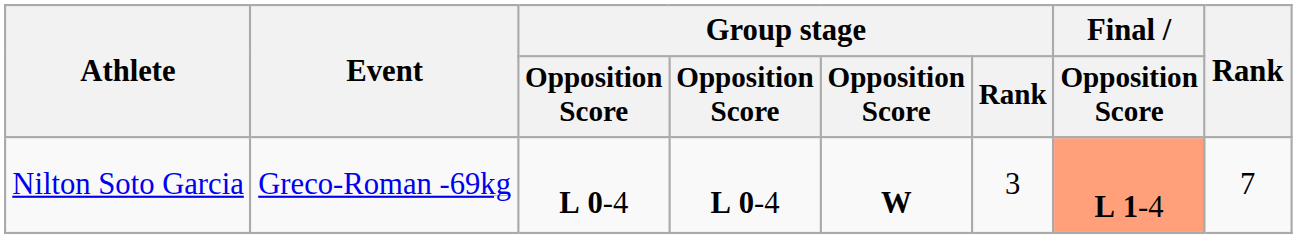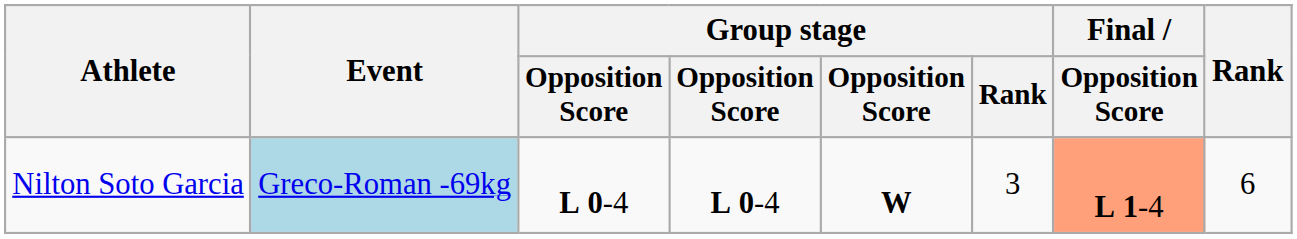Nilton Soto Garcia | Event: no background -> lightblue background
Nilton Soto Garcia | Rank: 7 -> 6
